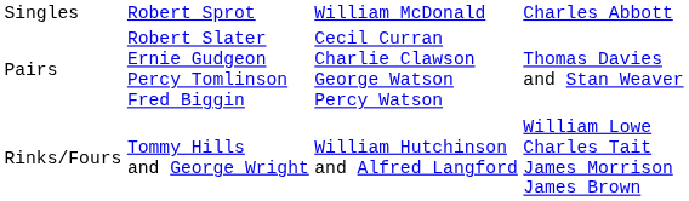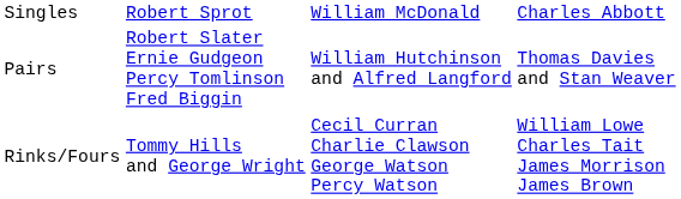Pairs | column 3: Cecil Curran Charlie Clawson George Watson Percy Watson -> William Hutchinson and Alfred Langford
Rinks/Fours | column 3: William Hutchinson and Alfred Langford -> Cecil Curran Charlie Clawson George Watson Percy Watson
